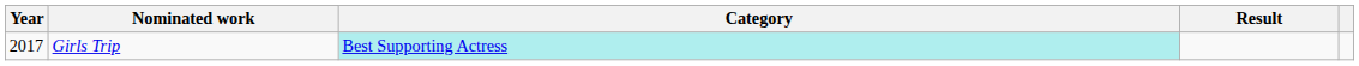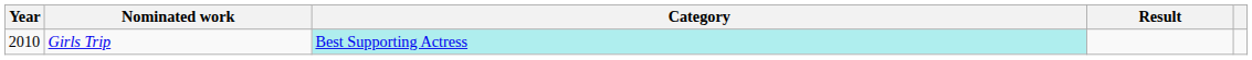Girls Trip | Year: 2017 -> 2010
